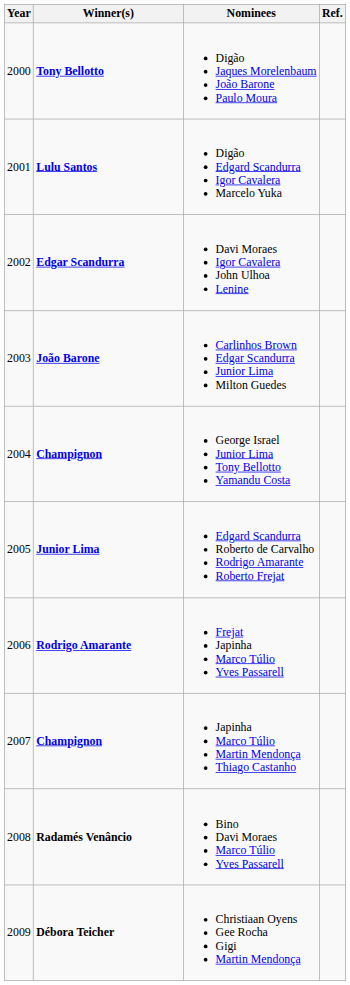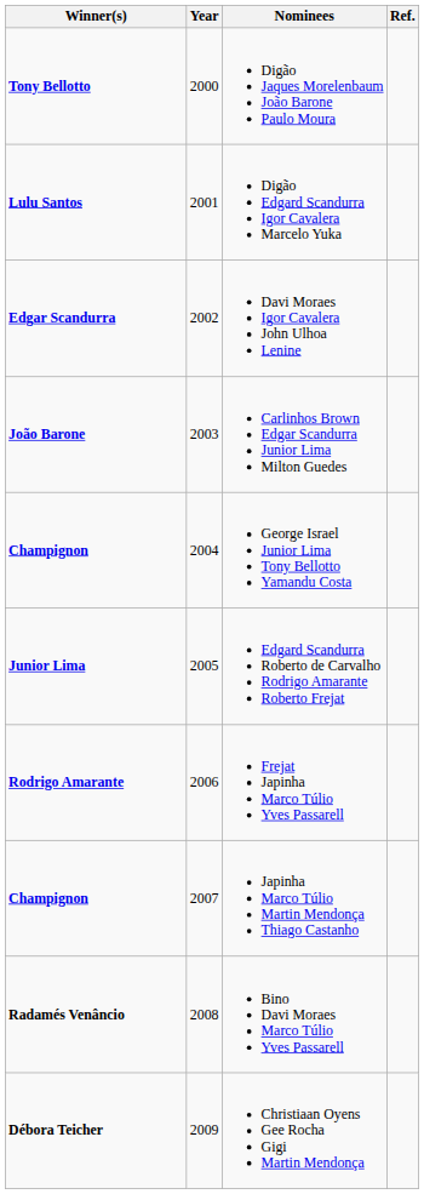columns swapped: Year <-> Winner(s)
